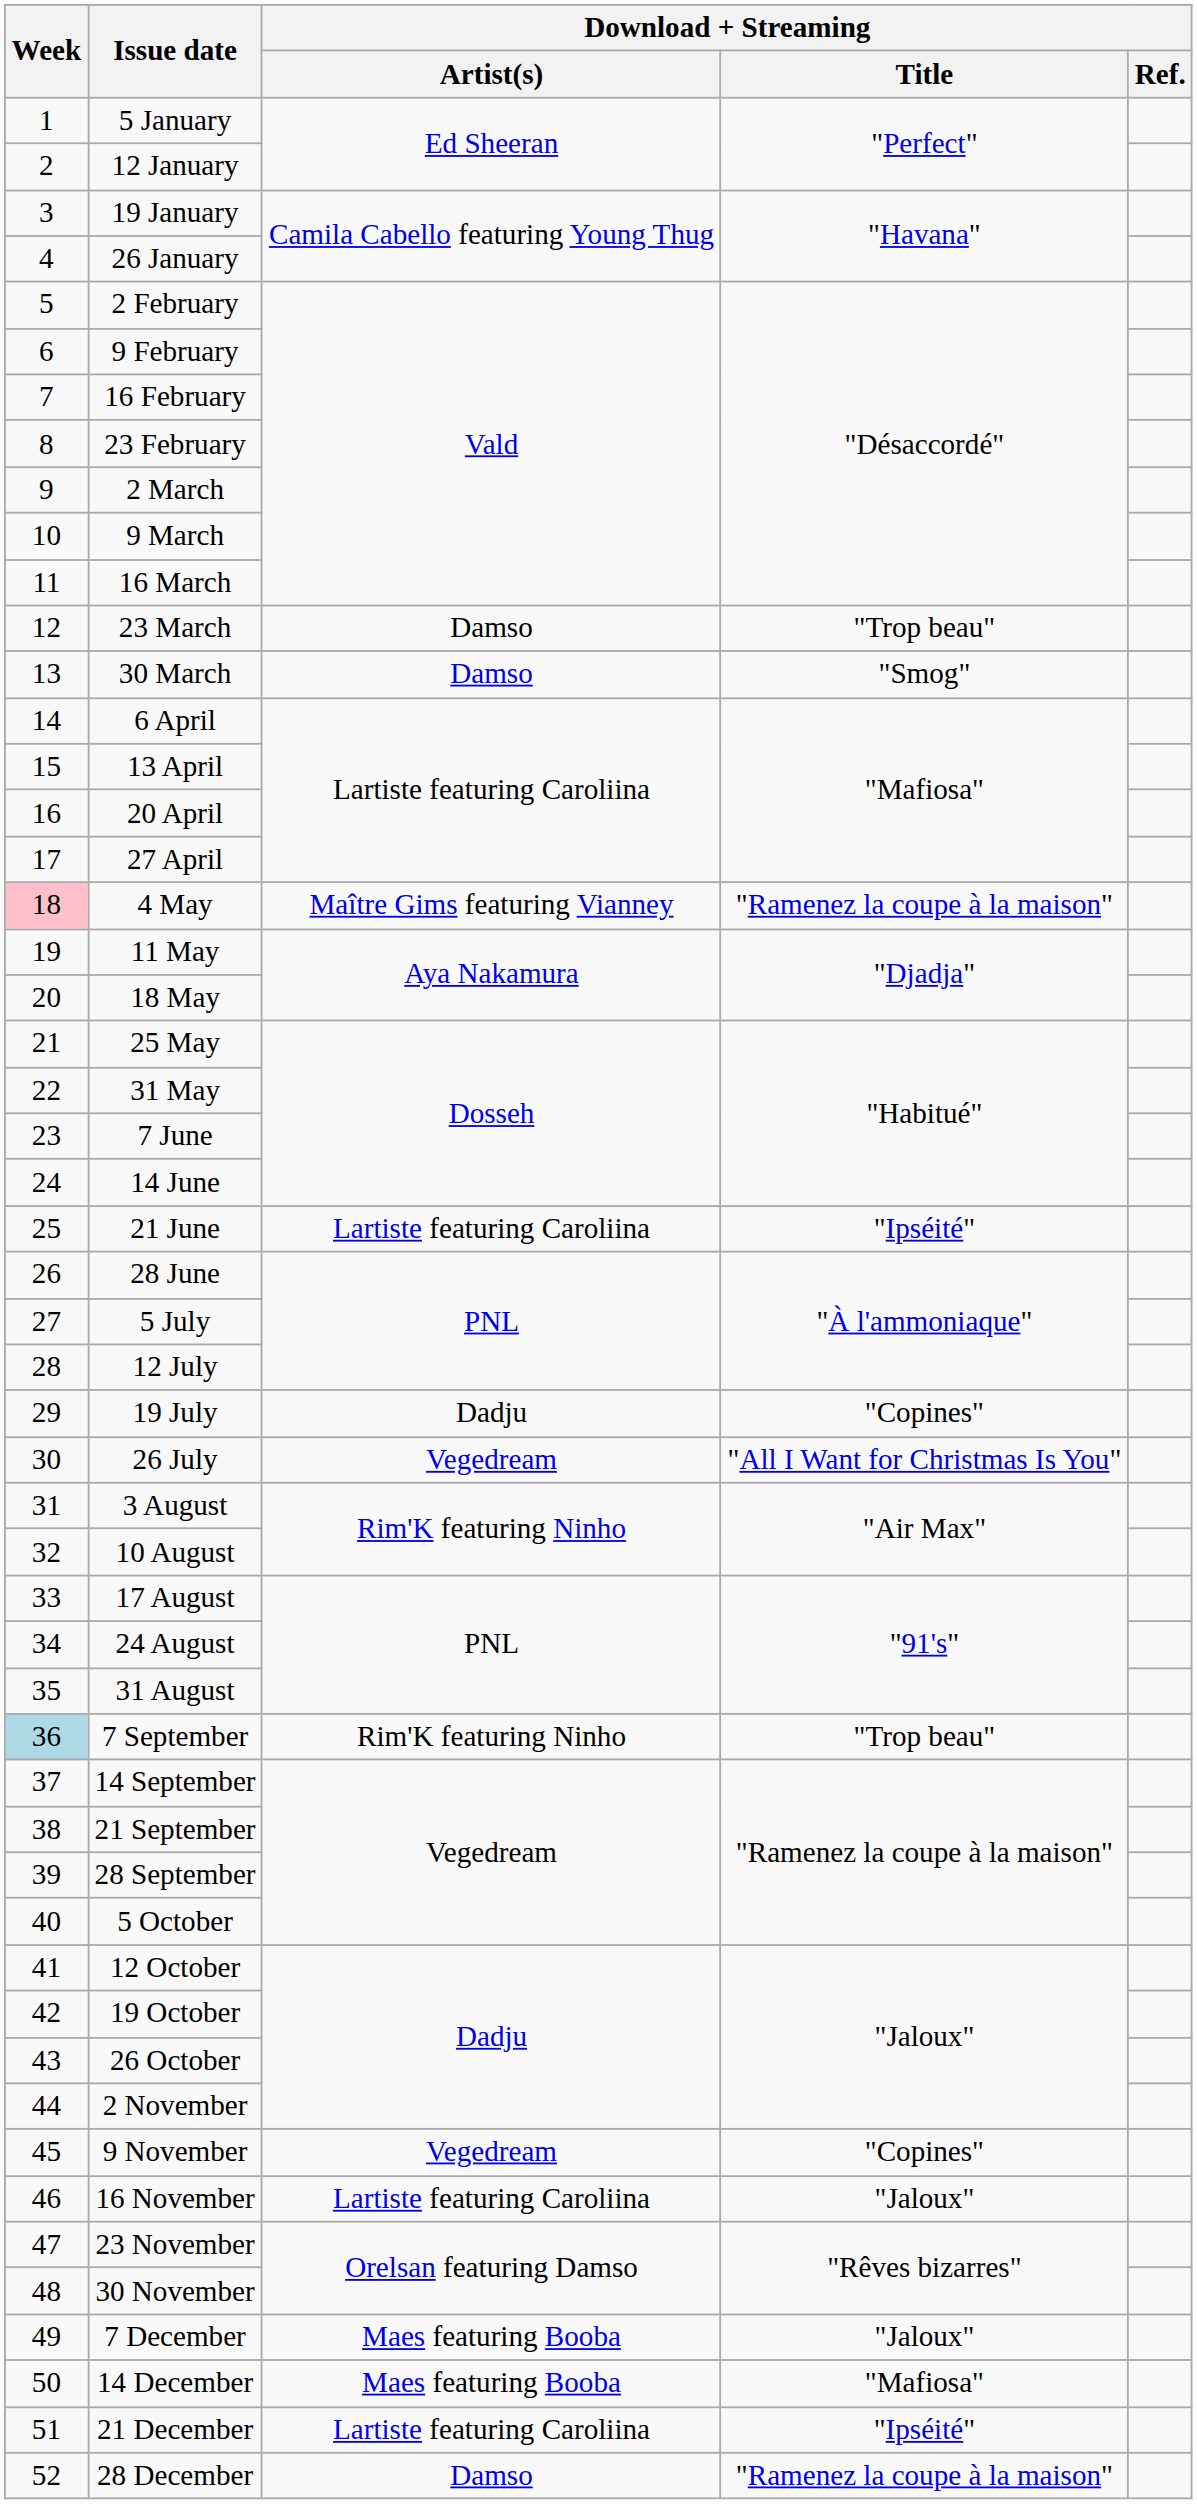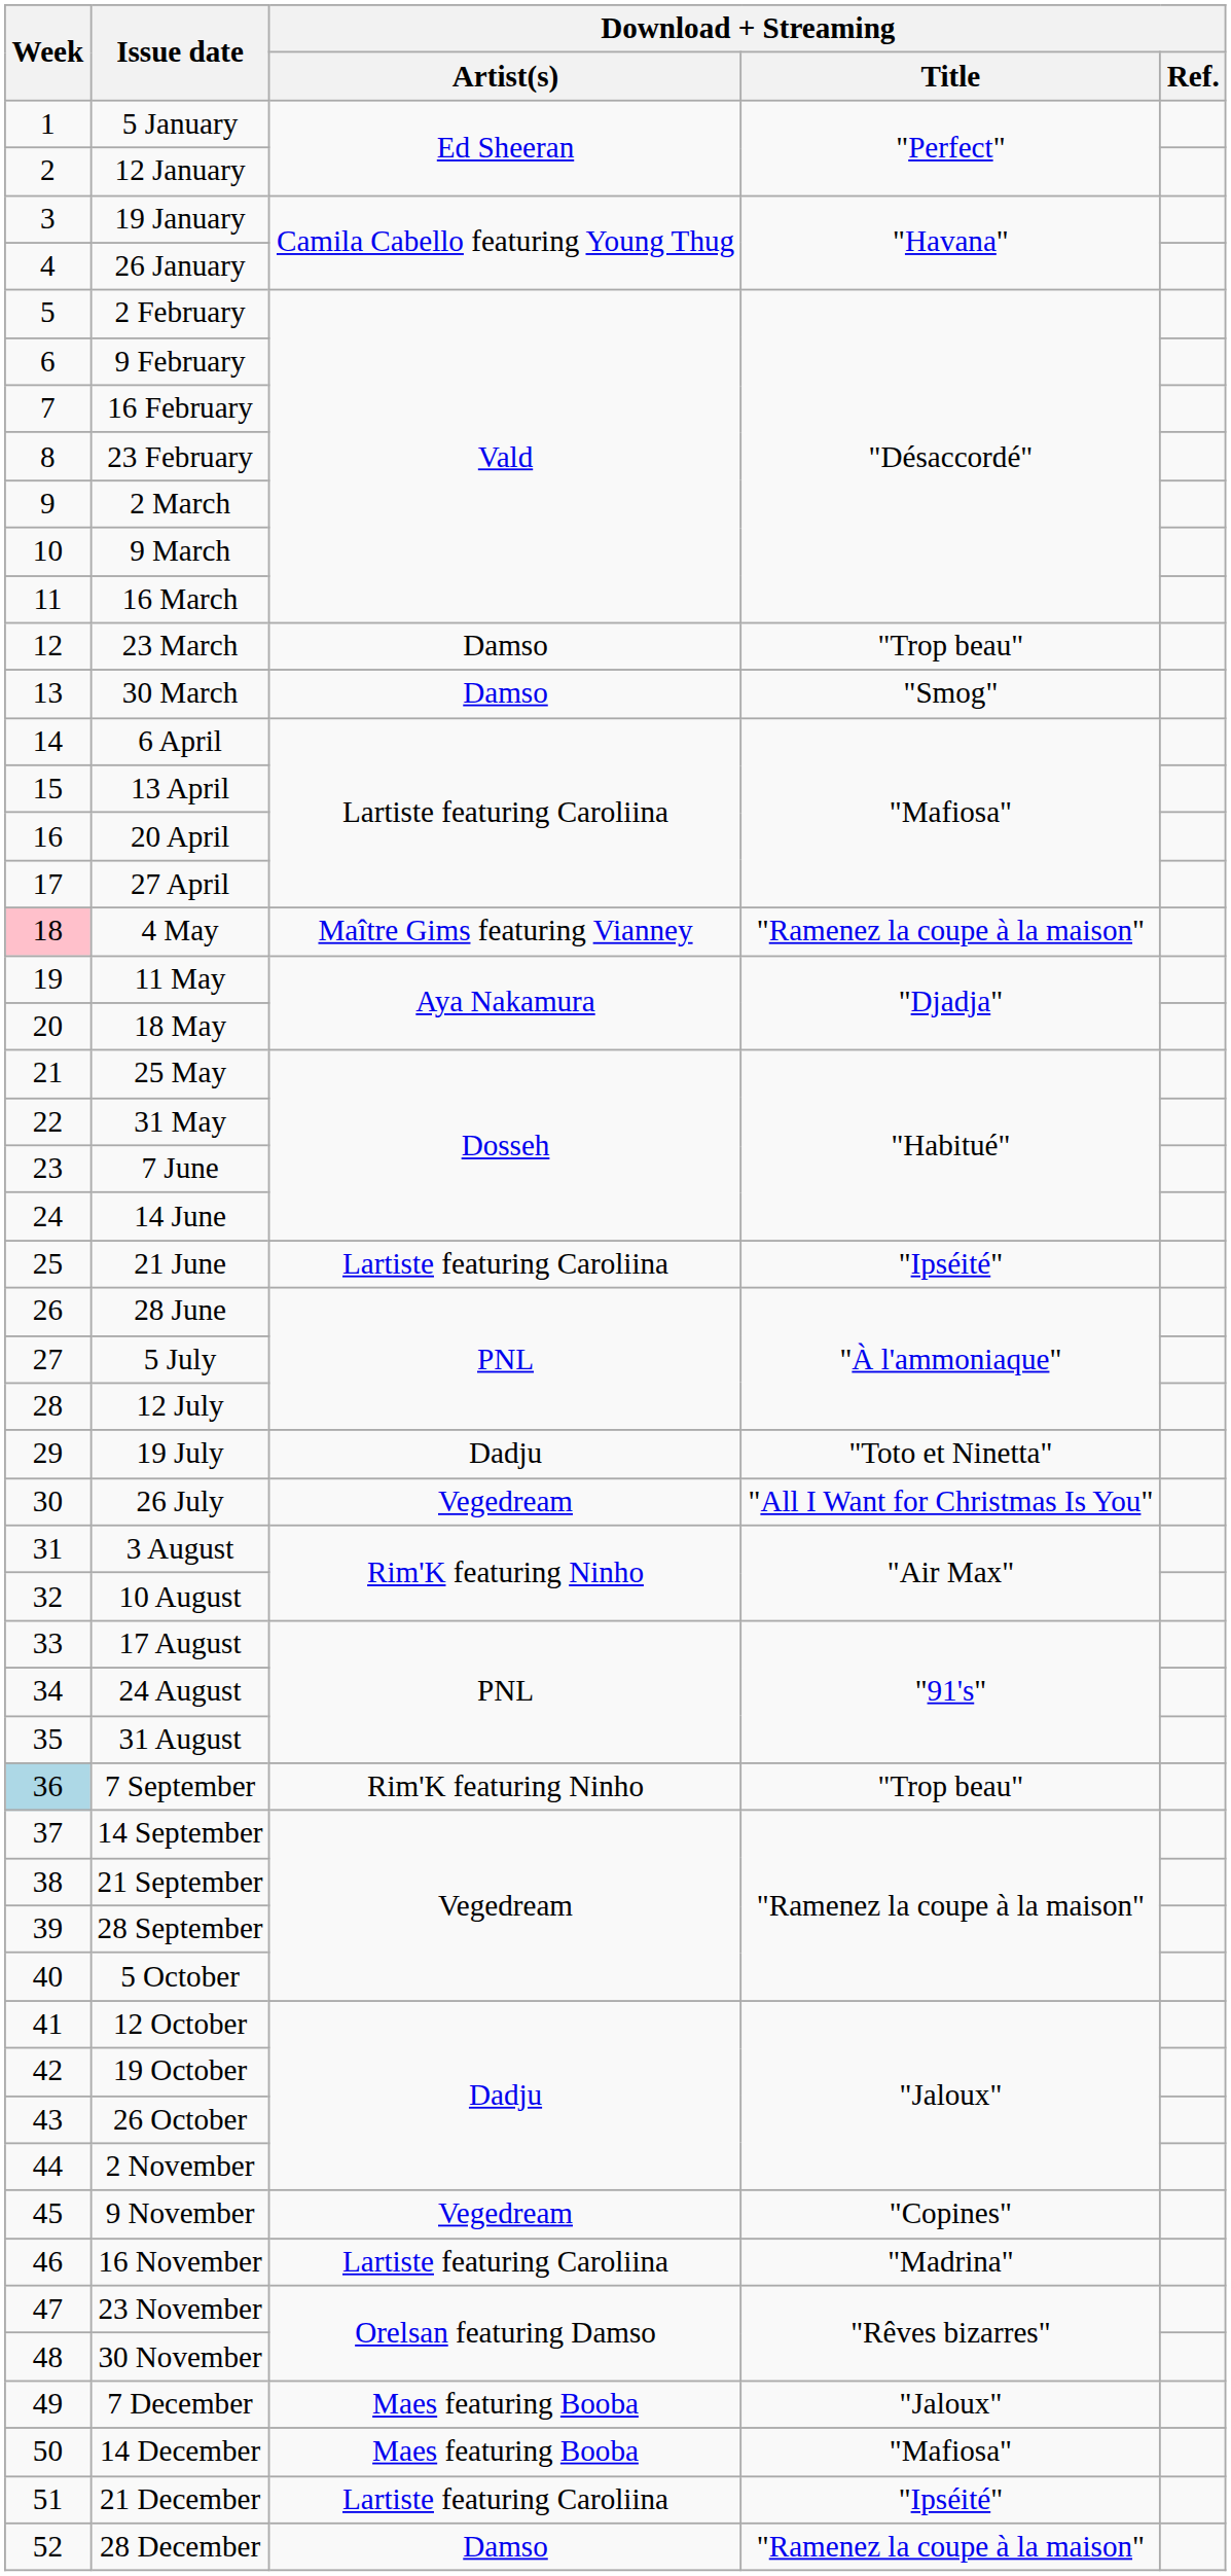19 July | Download + Streaming / Title: "Copines" -> "Toto et Ninetta"
16 November | Download + Streaming / Title: "Jaloux" -> "Madrina"
